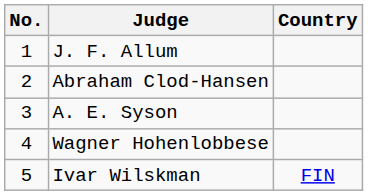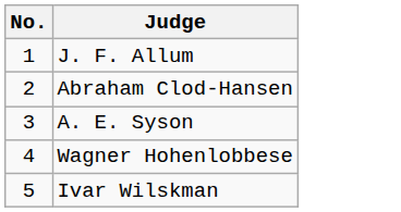- column: Country | FIN
